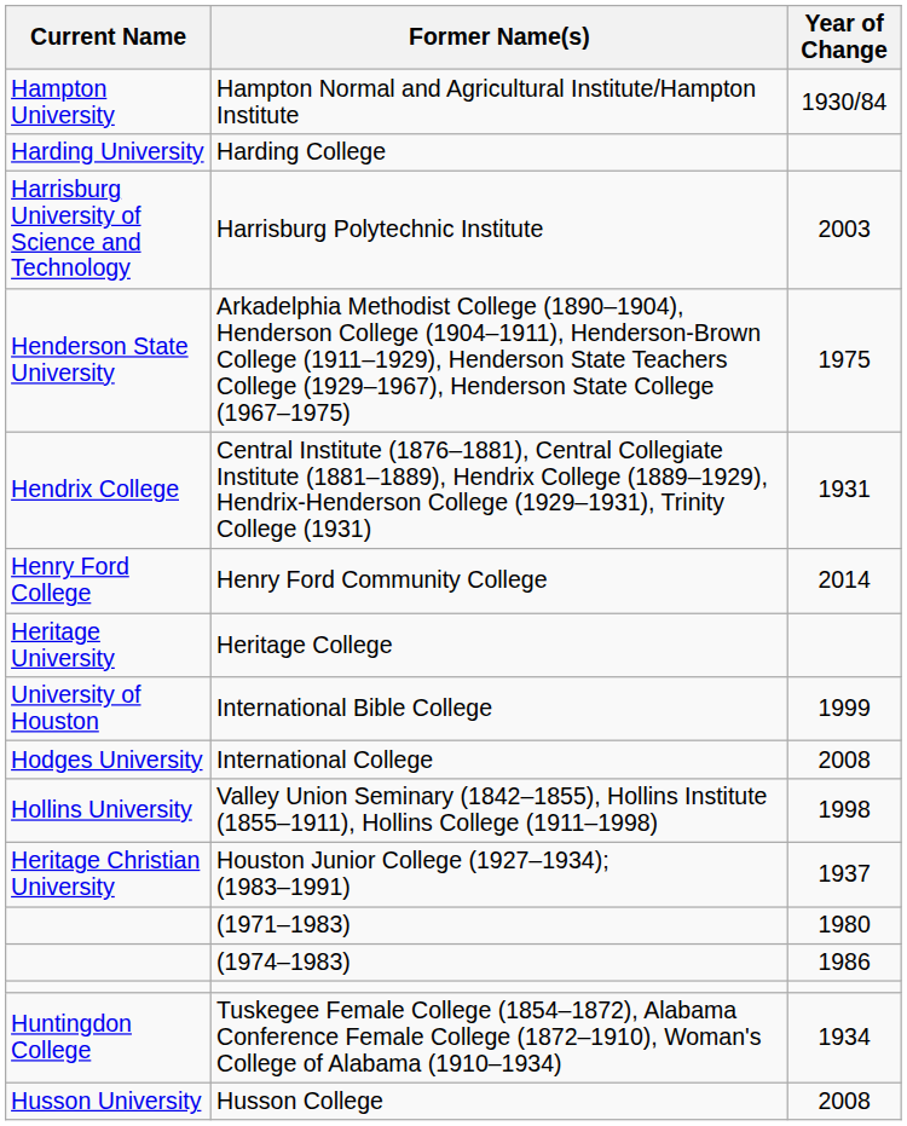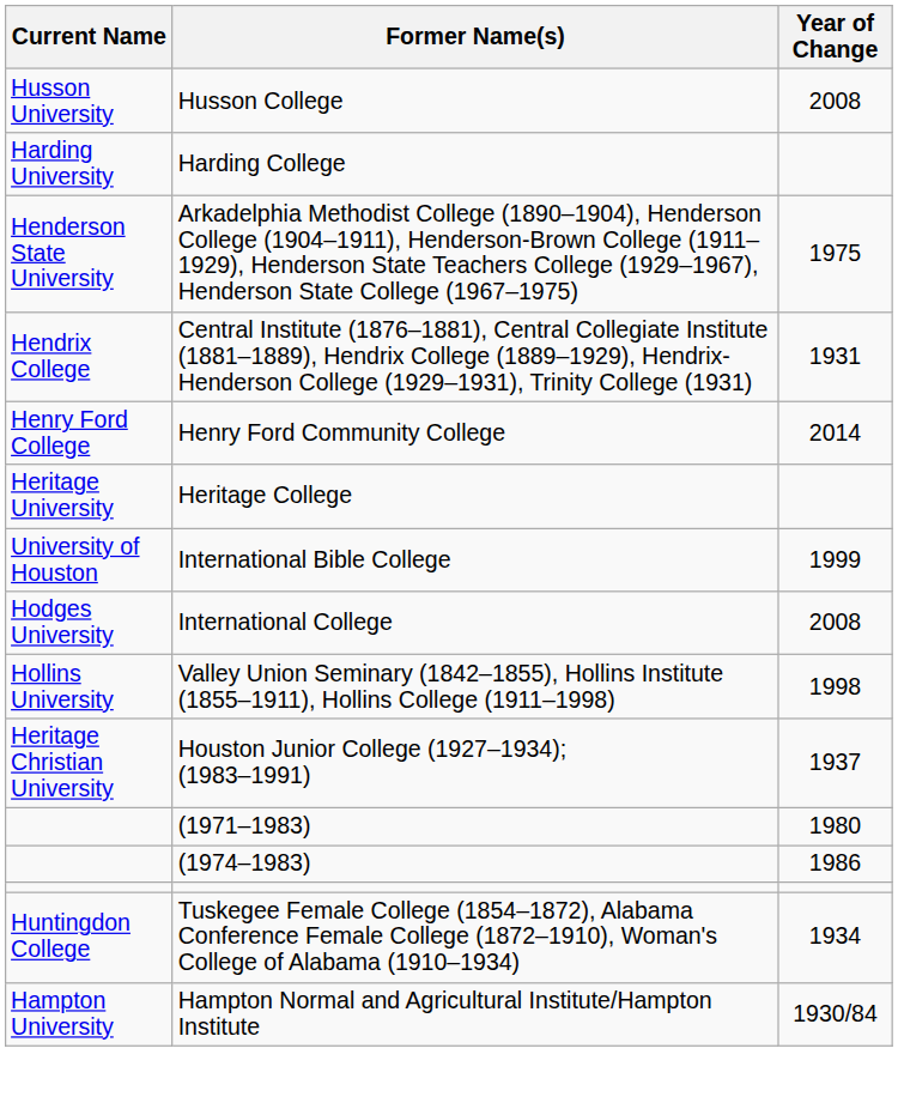rows swapped: Hampton Normal and Agricultural Institute/Hampton Institute <-> Husson College
- row: Harrisburg University of Science and Technology | Harrisburg Polytechnic Institute | 2003
